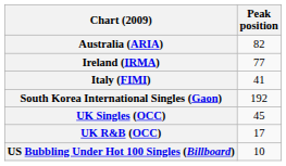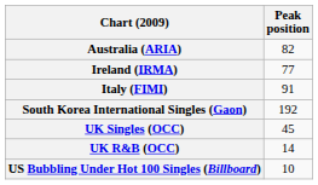Italy (FIMI) | Peak position: 41 -> 91
UK R&B (OCC) | Peak position: 17 -> 14
